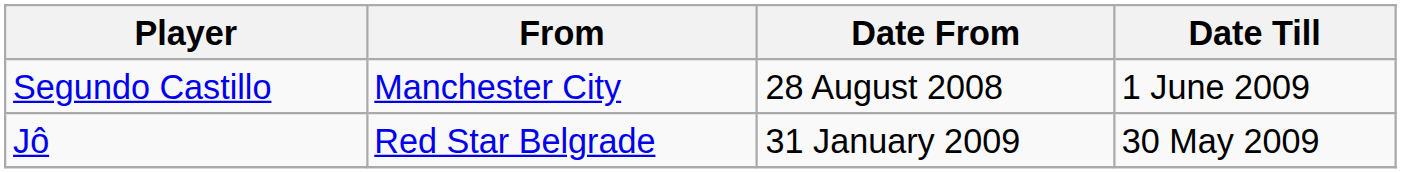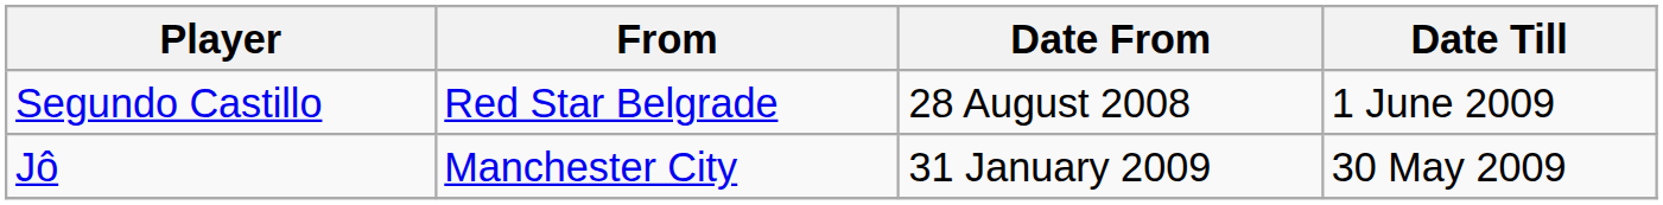Segundo Castillo | From: Manchester City -> Red Star Belgrade
Jô | From: Red Star Belgrade -> Manchester City
